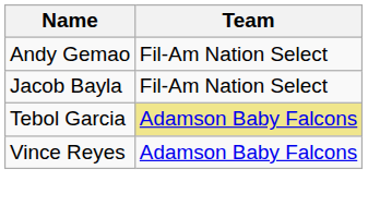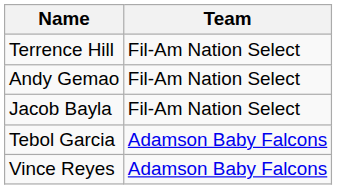+ row: Terrence Hill | Fil-Am Nation Select
Tebol Garcia | Team: khaki background -> no background
